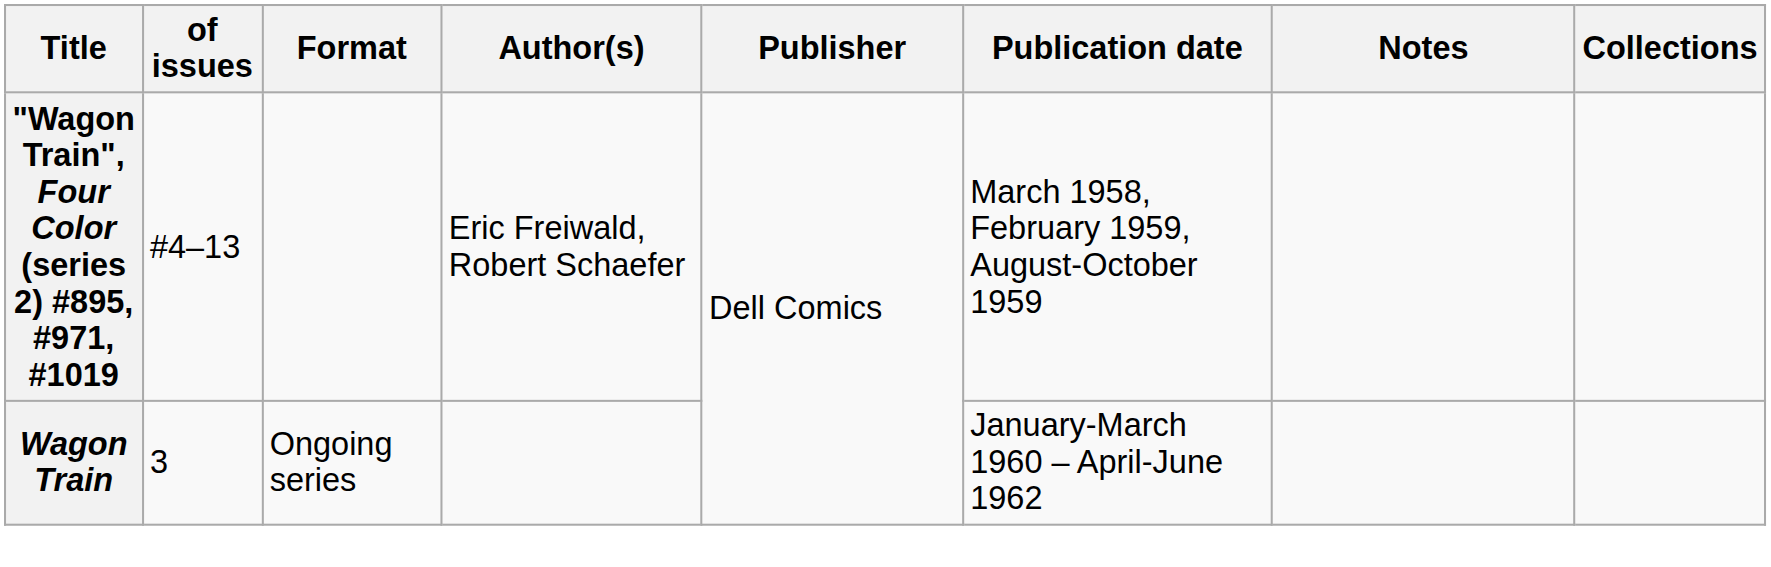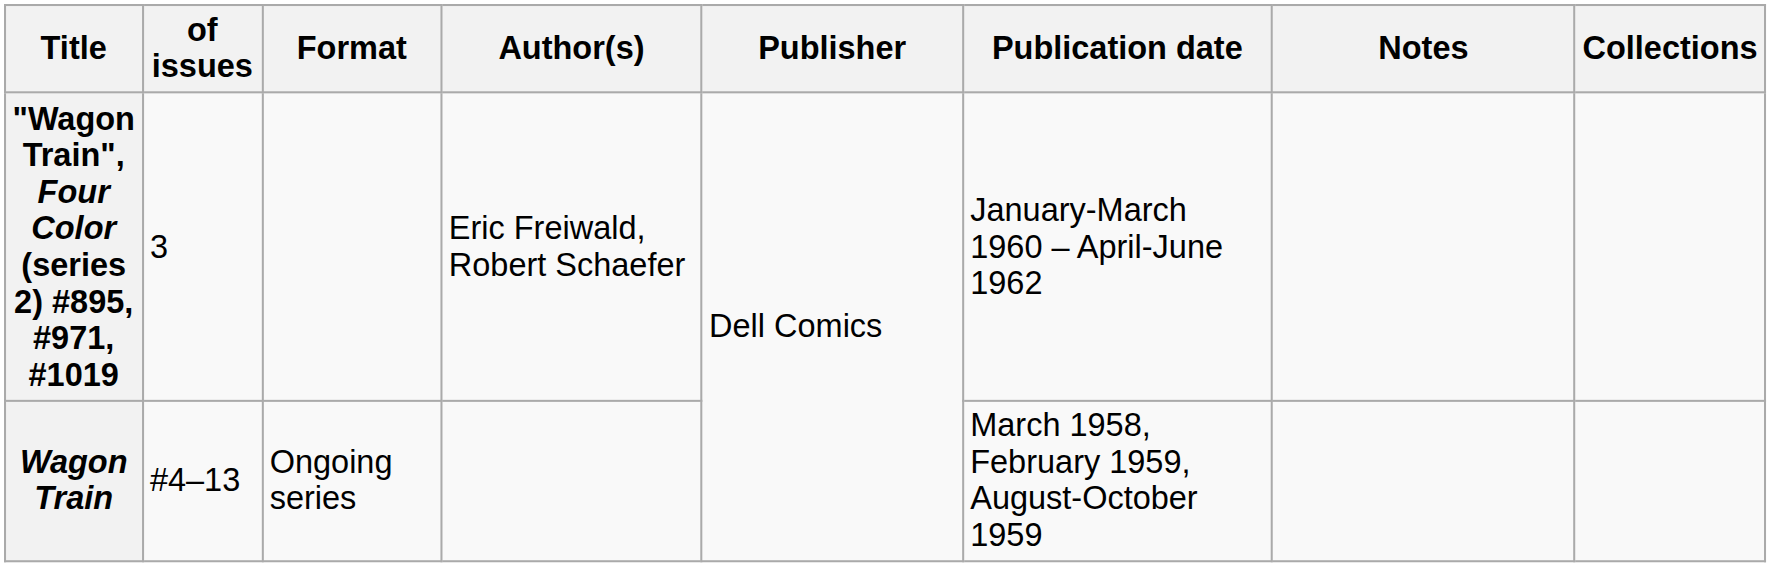"Wagon Train", Four Color (series 2) #895, #971, #1019 | of issues: #4–13 -> 3
"Wagon Train", Four Color (series 2) #895, #971, #1019 | Publication date: March 1958, February 1959, August-October 1959 -> January-March 1960 – April-June 1962
Wagon Train | of issues: 3 -> #4–13
Wagon Train | Publication date: January-March 1960 – April-June 1962 -> March 1958, February 1959, August-October 1959
